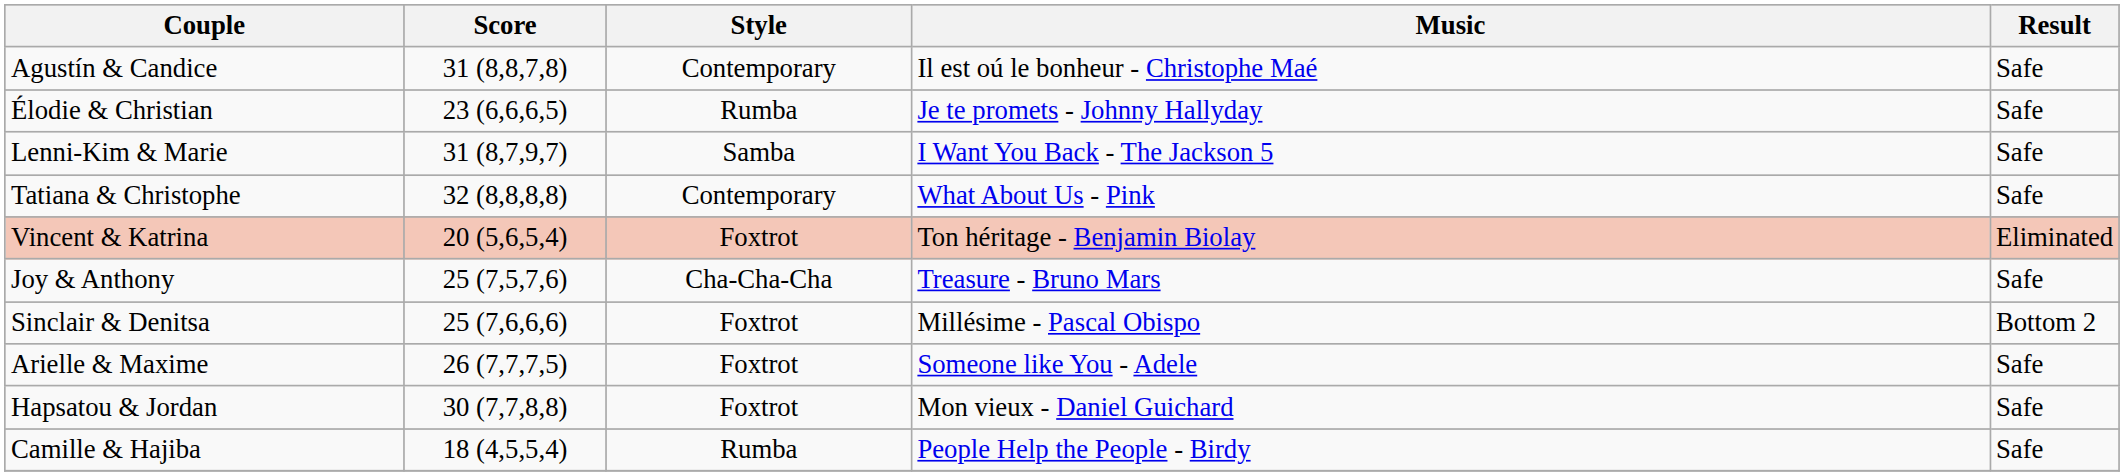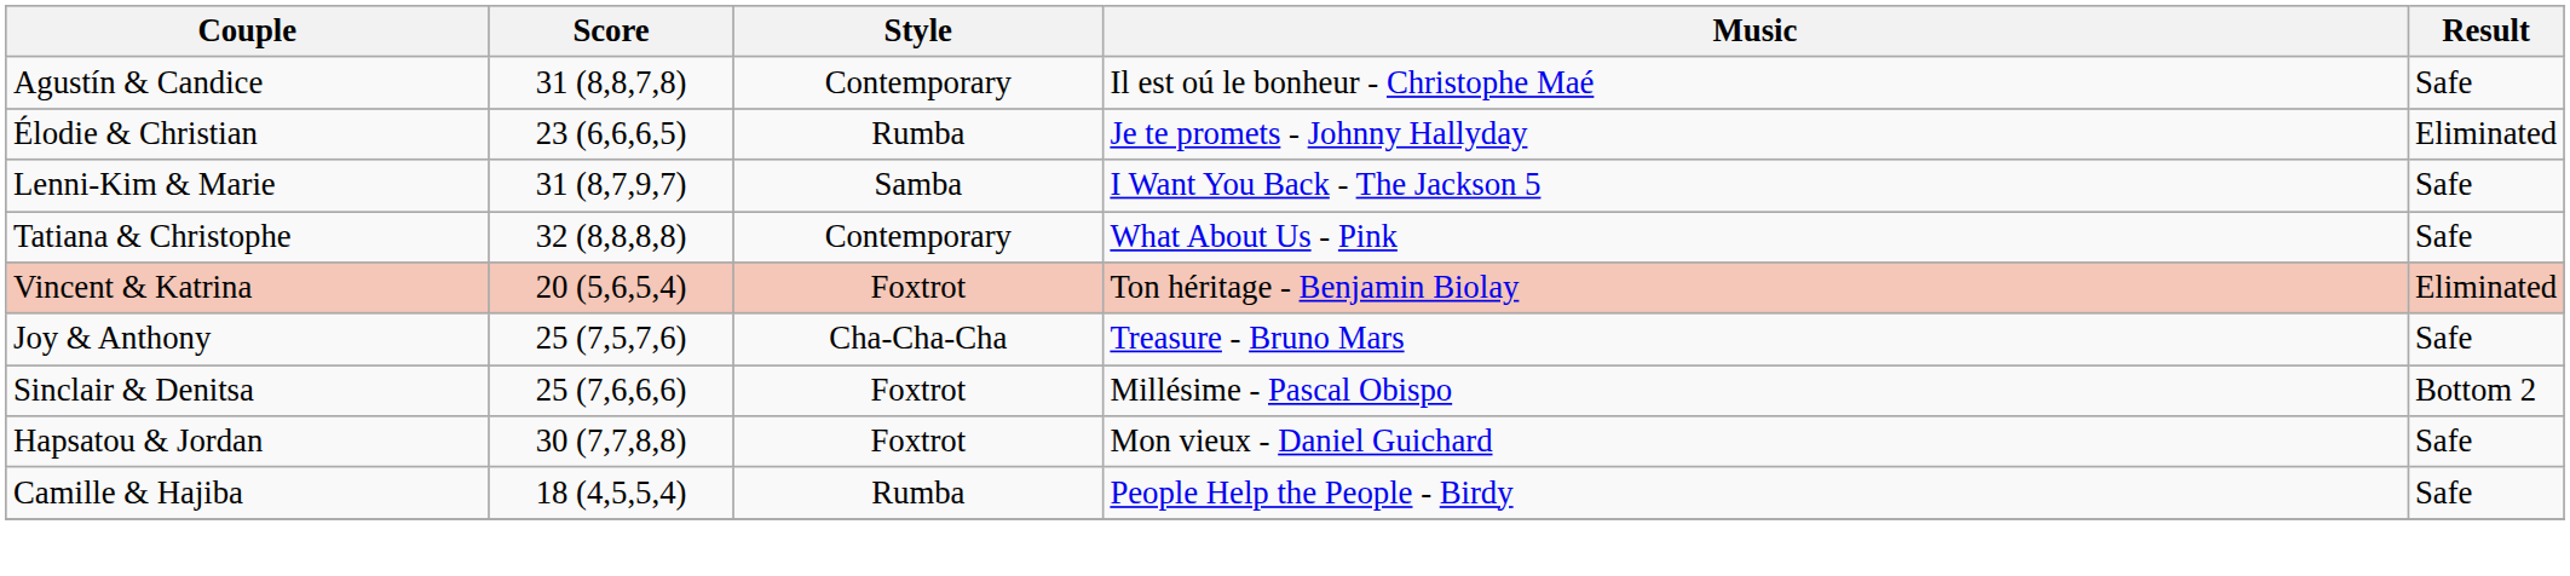Élodie & Christian | Result: Safe -> Eliminated
- row: Arielle & Maxime | 26 (7,7,7,5) | Foxtrot | Someone like You - Adele | Safe
